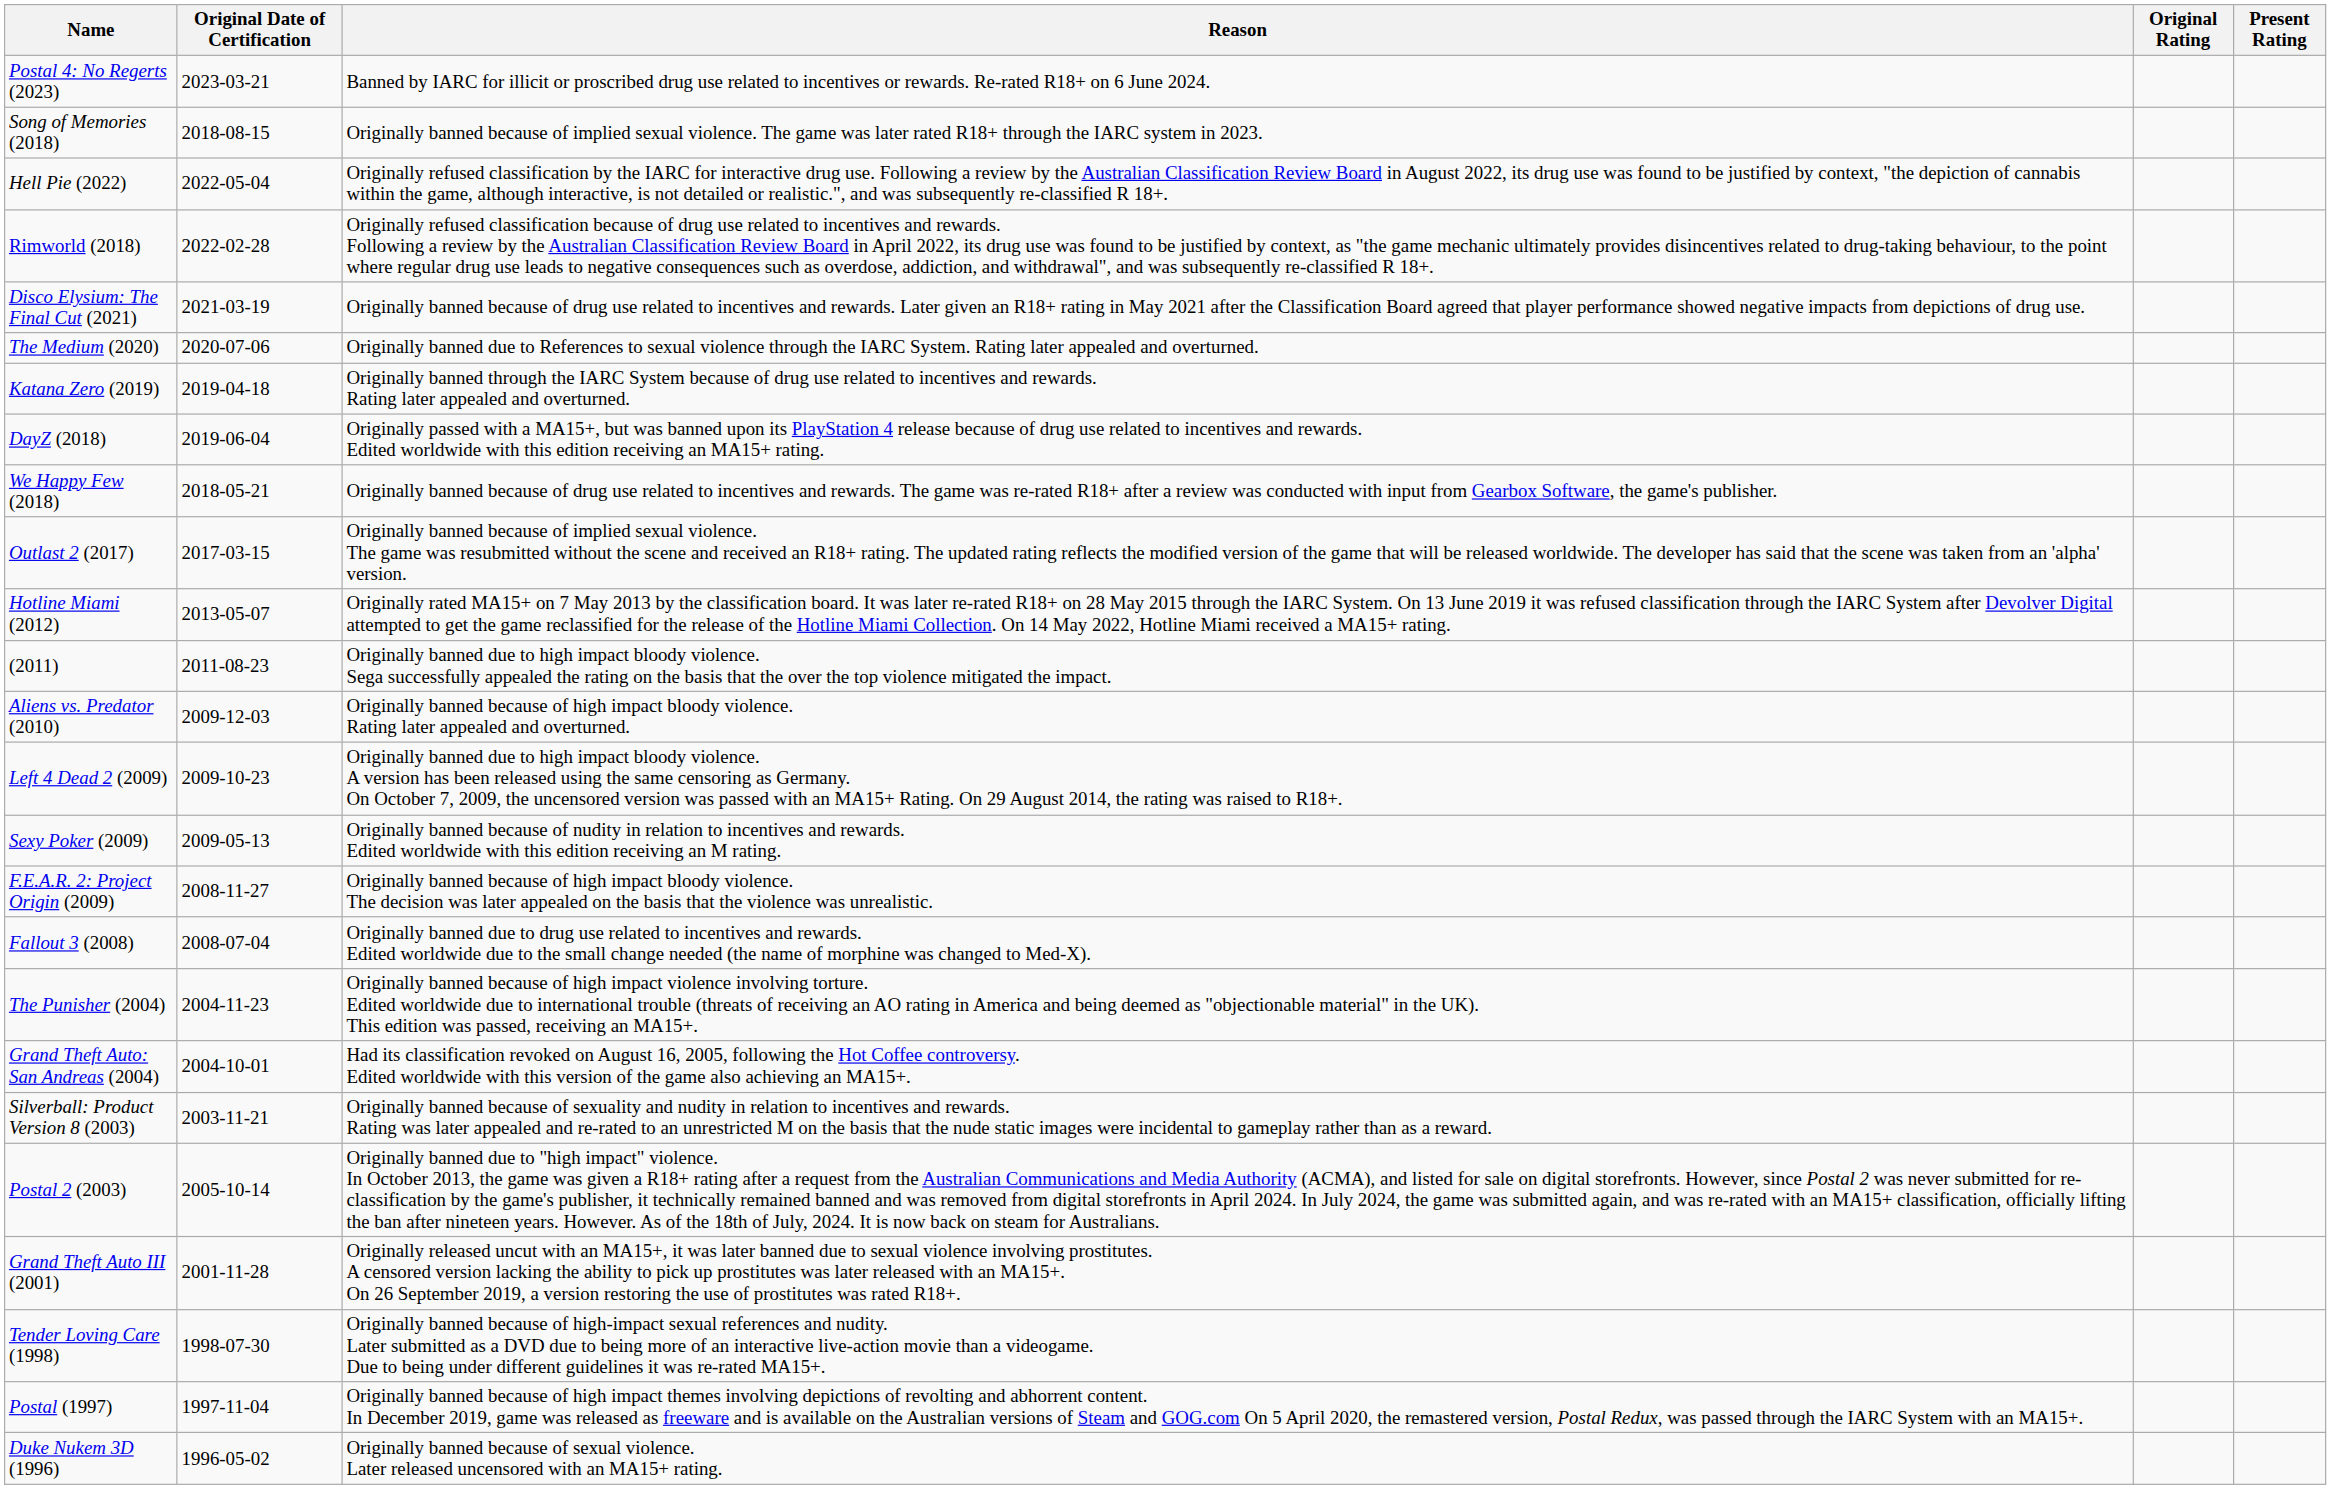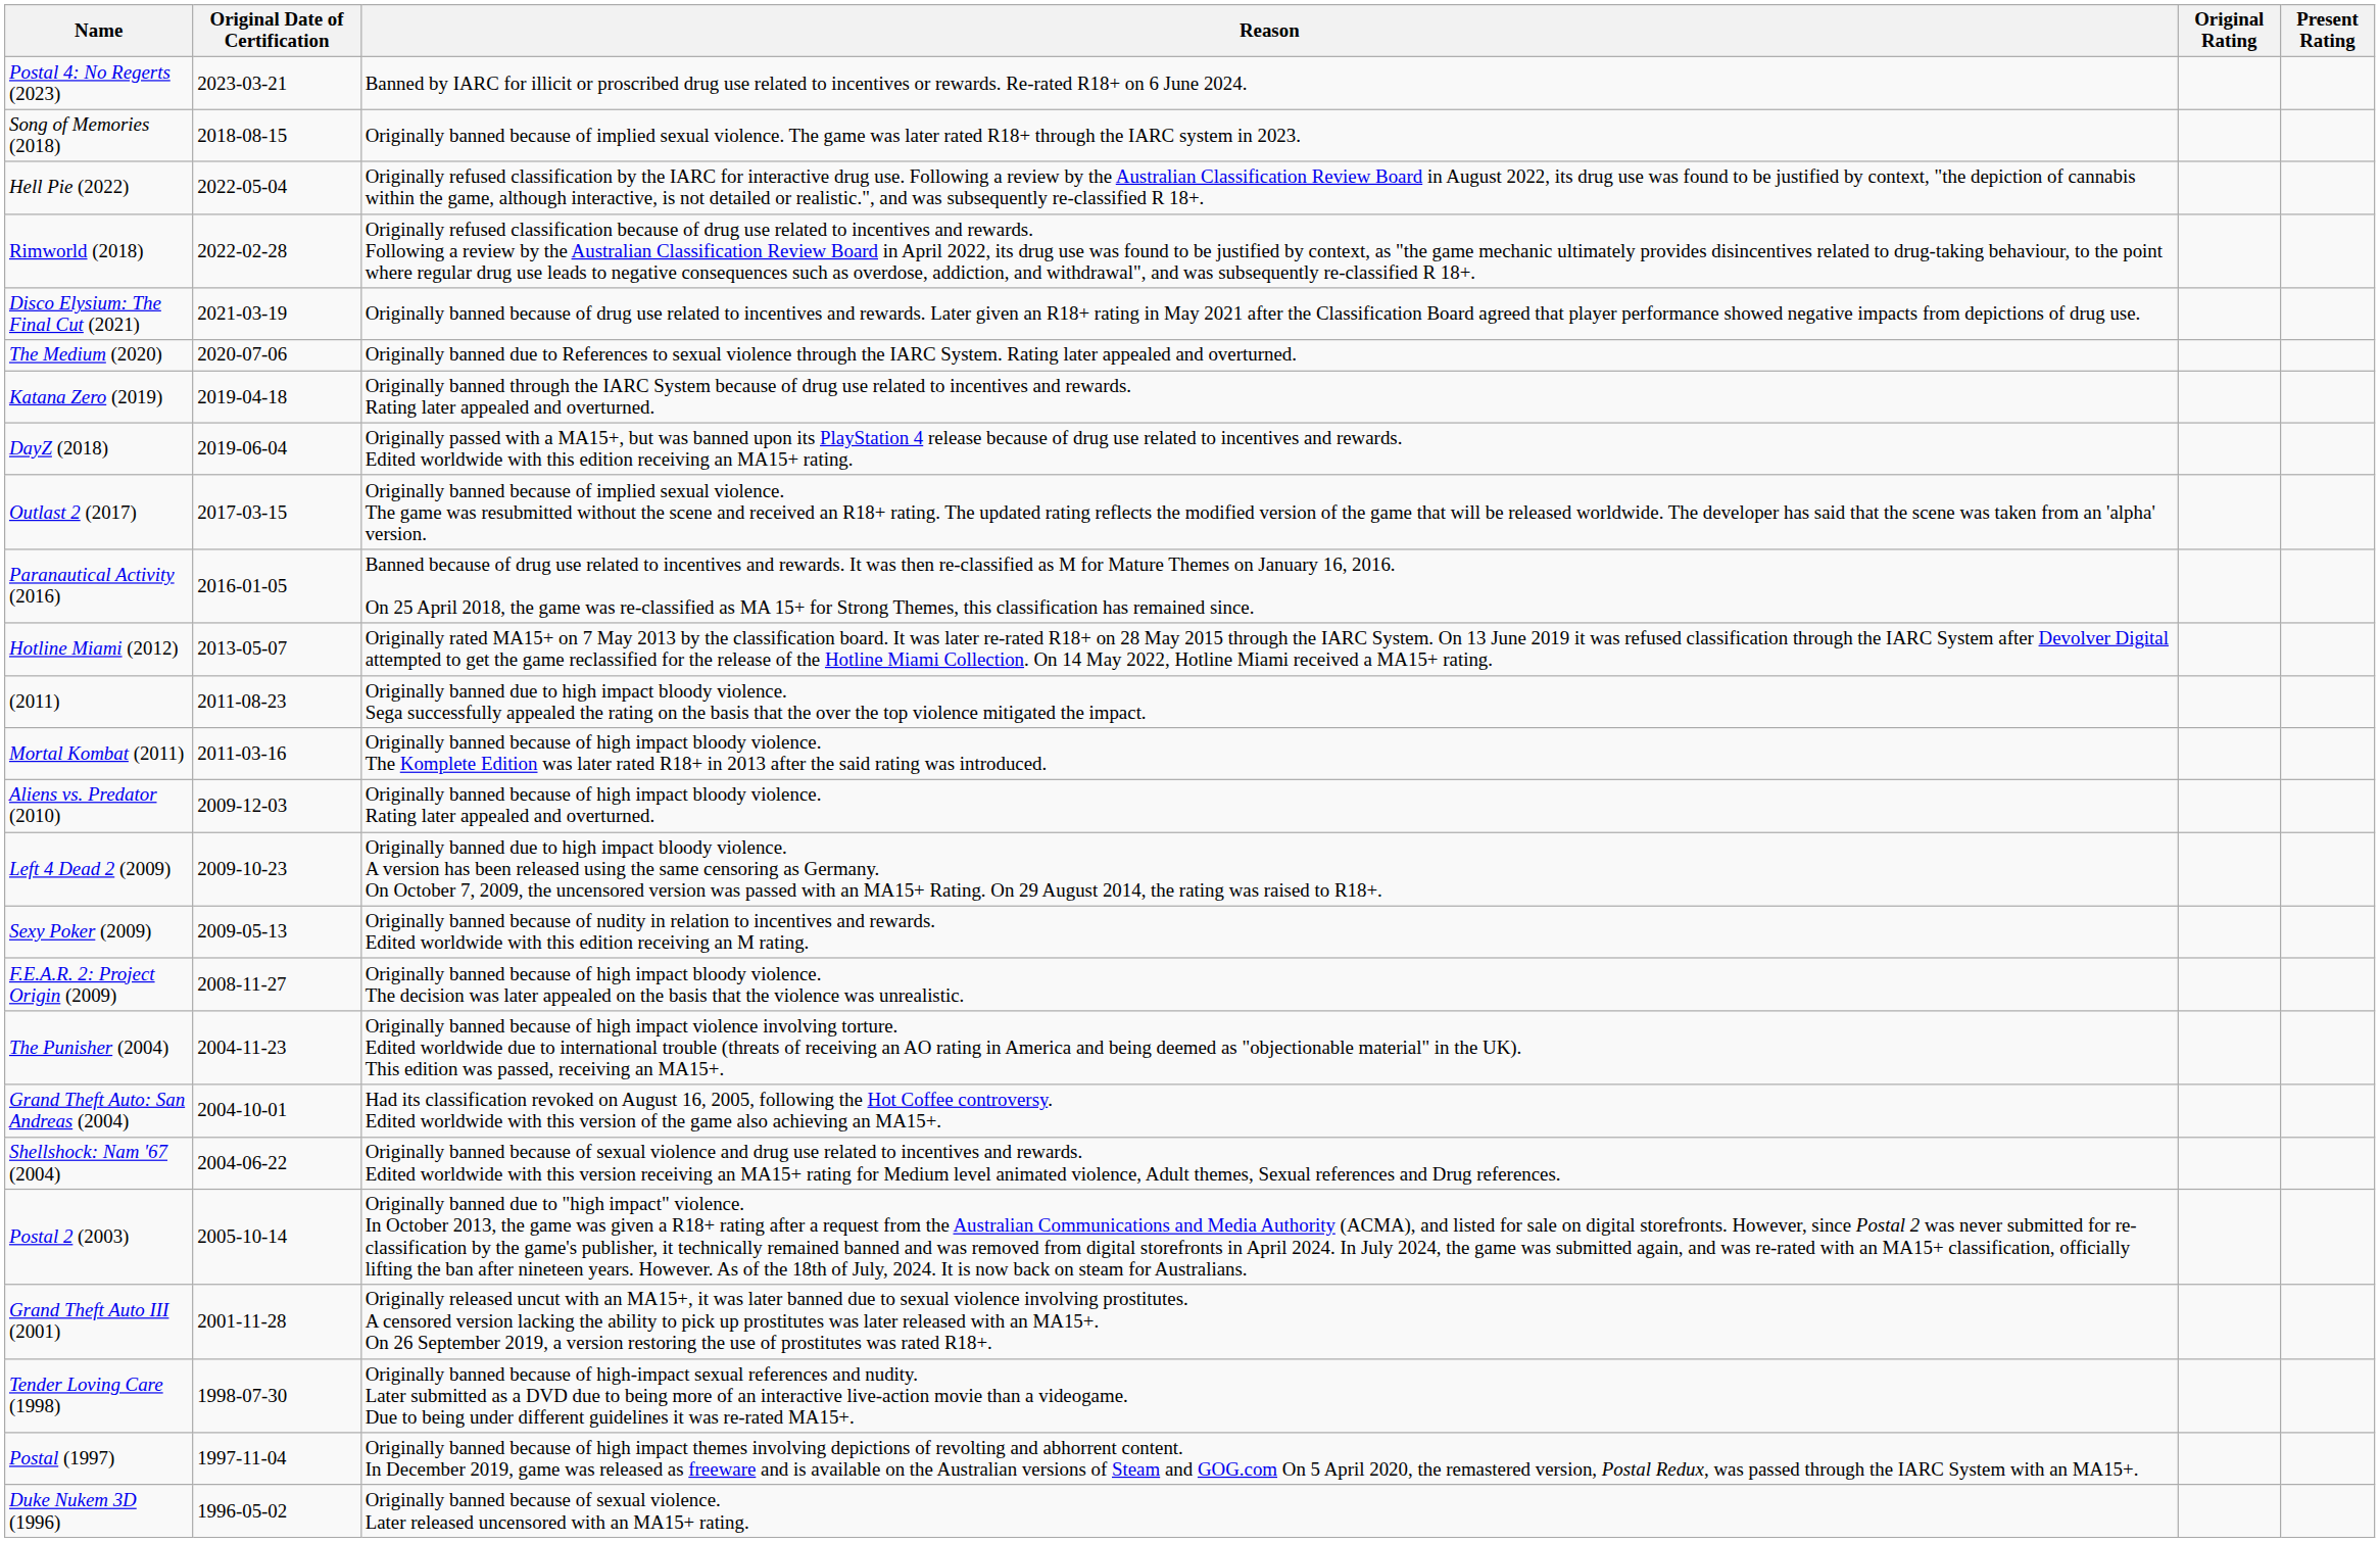- row: We Happy Few (2018) | 2018-05-21 | Originally banned because of drug use related to incentives and rewards. The game was re-rated R18+ after a review was conducted with input from Gearbox Software, the game's publisher.
+ row: Paranautical Activity (2016) | 2016-01-05 | Banned because of drug use related to incentives and rewards. It was then re-classified as M for Mature Themes on January 16, 2016. On 25 April 2018, the game was re-classified as MA 15+ for Strong Themes, this classification has remained since.
+ row: Mortal Kombat (2011) | 2011-03-16 | Originally banned because of high impact bloody violence. The Komplete Edition was later rated R18+ in 2013 after the said rating was introduced.
- row: Fallout 3 (2008) | 2008-07-04 | Originally banned due to drug use related to incentives and rewards. Edited worldwide due to the small change needed (the name of morphine was changed to Med-X).
+ row: Shellshock: Nam '67 (2004) | 2004-06-22 | Originally banned because of sexual violence and drug use related to incentives and rewards. Edited worldwide with this version receiving an MA15+ rating for Medium level animated violence, Adult themes, Sexual references and Drug references.
- row: Silverball: Product Version 8 (2003) | 2003-11-21 | Originally banned because of sexuality and nudity in relation to incentives and rewards. Rating was later appealed and re-rated to an unrestricted M on the basis that the nude static images were incidental to gameplay rather than as a reward.
